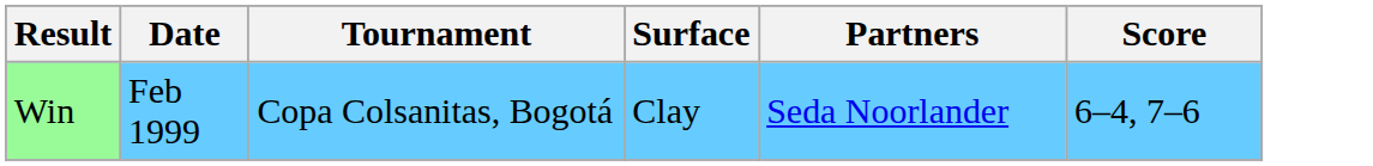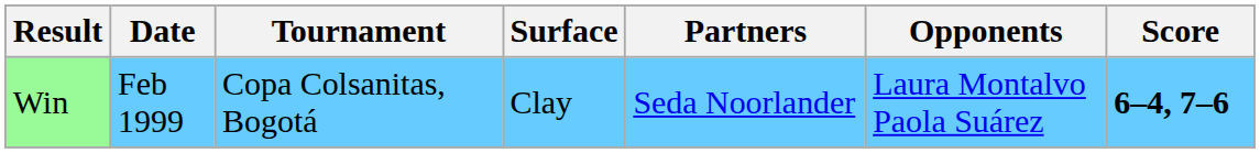+ column: Opponents | Laura Montalvo Paola Suárez
Win | Score: normal -> bold
